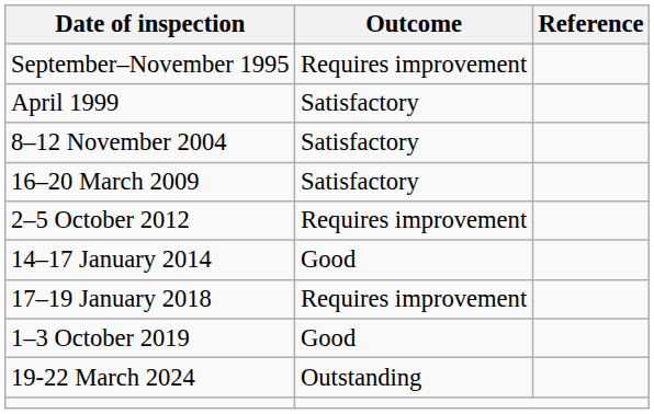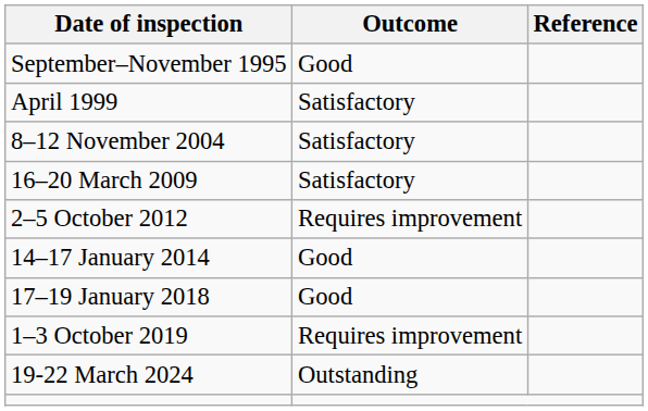September–November 1995 | Outcome: Requires improvement -> Good
17–19 January 2018 | Outcome: Requires improvement -> Good
1–3 October 2019 | Outcome: Good -> Requires improvement
